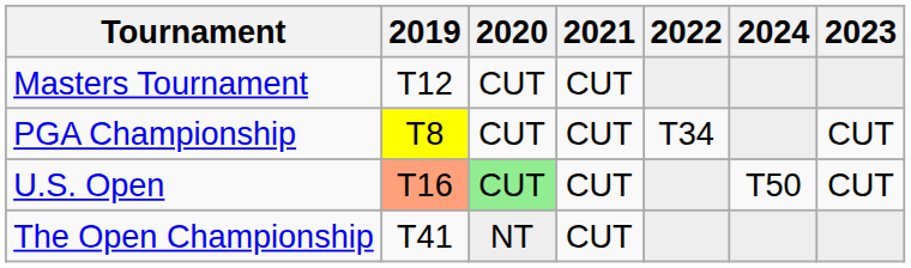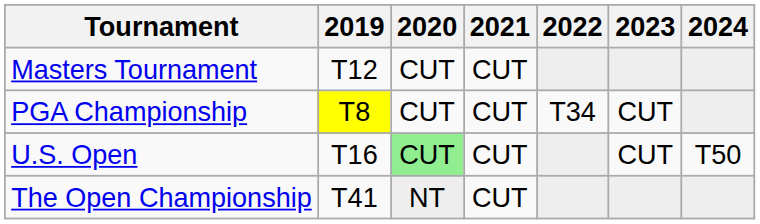columns swapped: 2023 <-> 2024
U.S. Open | 2019: lightsalmon background -> no background
